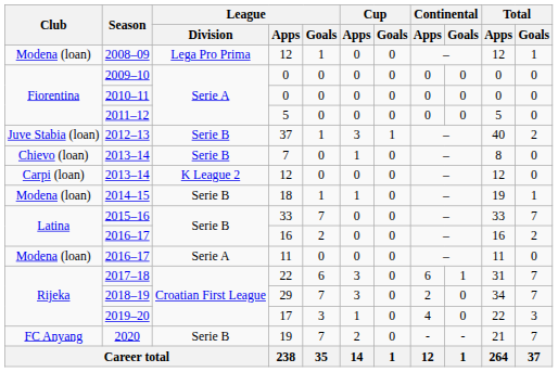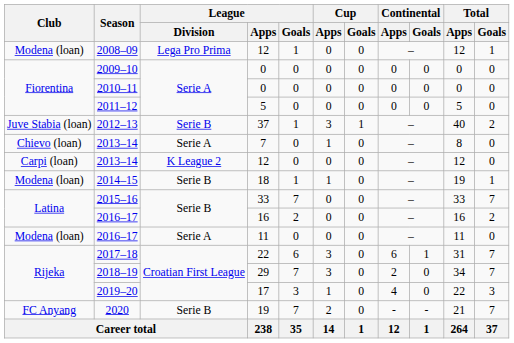2013–14 / 7 | League / Division: Serie B -> Serie A
